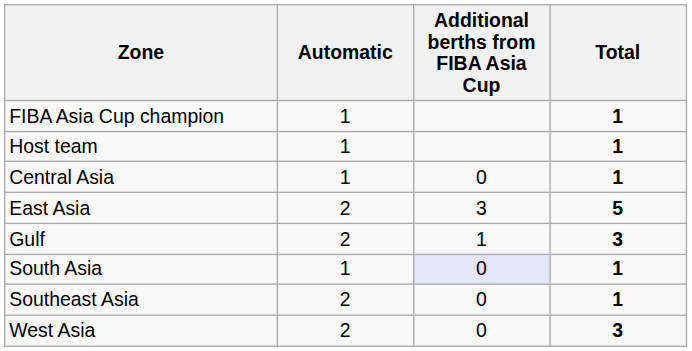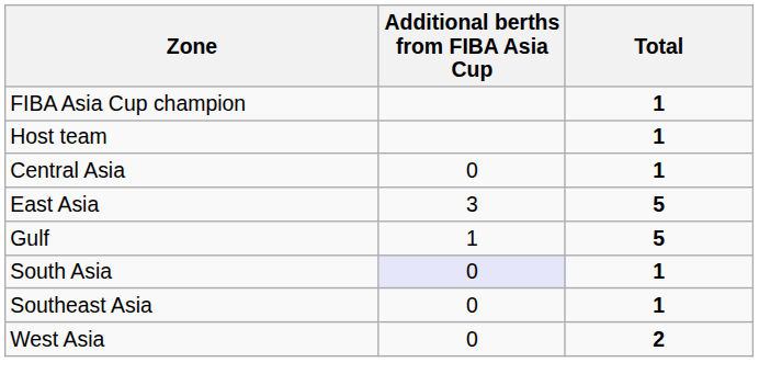- column: Automatic | 1 | 1 | 1 | 2 | 2 | 1 | 2 | 2
Gulf | Total: 3 -> 5
West Asia | Total: 3 -> 2
